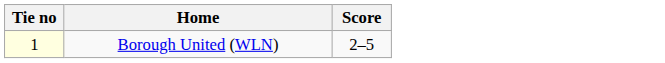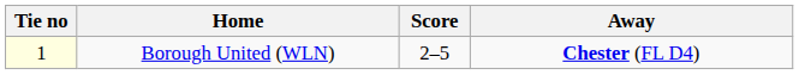+ column: Away | Chester (FL D4)
